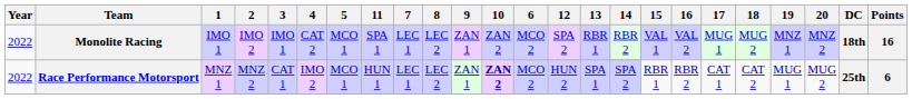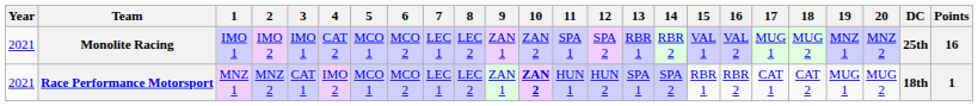columns swapped: 6 <-> 11
Monolite Racing | Year: 2022 -> 2021
Monolite Racing | DC: 18th -> 25th
Race Performance Motorsport | Year: 2022 -> 2021
Race Performance Motorsport | DC: 25th -> 18th
Race Performance Motorsport | Points: 6 -> 1
